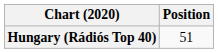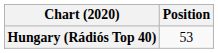Hungary (Rádiós Top 40) | Position: 51 -> 53
